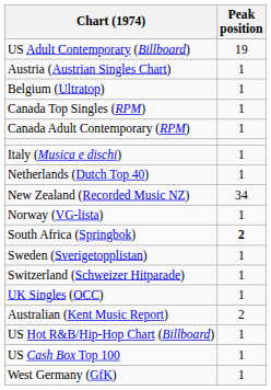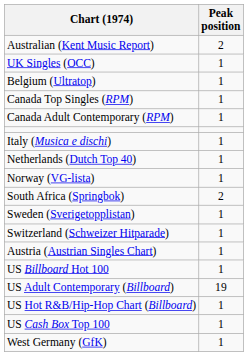rows swapped: Australian (Kent Music Report) <-> US Adult Contemporary (Billboard)
rows swapped: Austria (Austrian Singles Chart) <-> UK Singles (OCC)
- row: New Zealand (Recorded Music NZ) | 34
South Africa (Springbok) | Peak position: bold -> normal
+ row: US Billboard Hot 100 | 1
